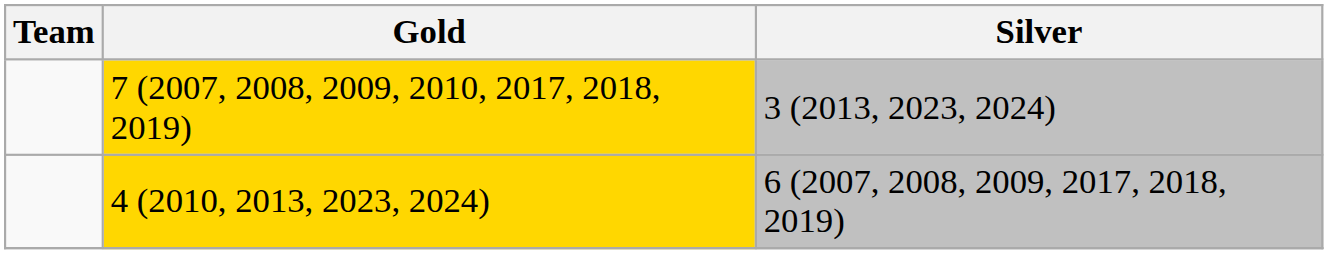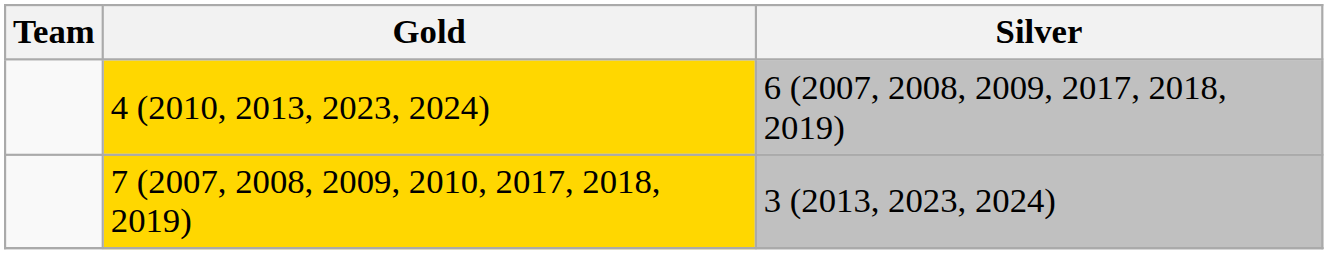rows swapped: 7 (2007, 2008, 2009, 2010, 2017, 2018, 2019) <-> 4 (2010, 2013, 2023, 2024)
